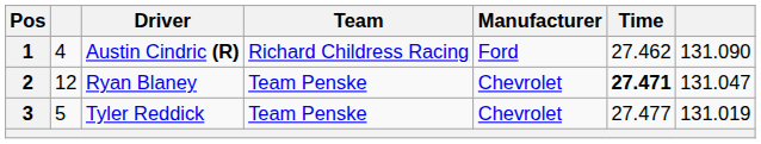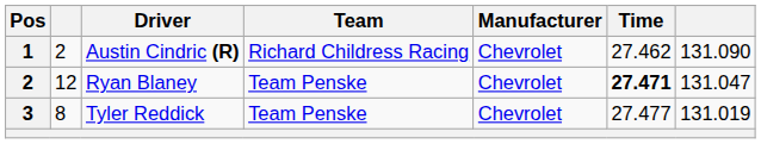Austin Cindric (R) | column 2: 4 -> 2
Austin Cindric (R) | Manufacturer: Ford -> Chevrolet
Tyler Reddick | column 2: 5 -> 8
